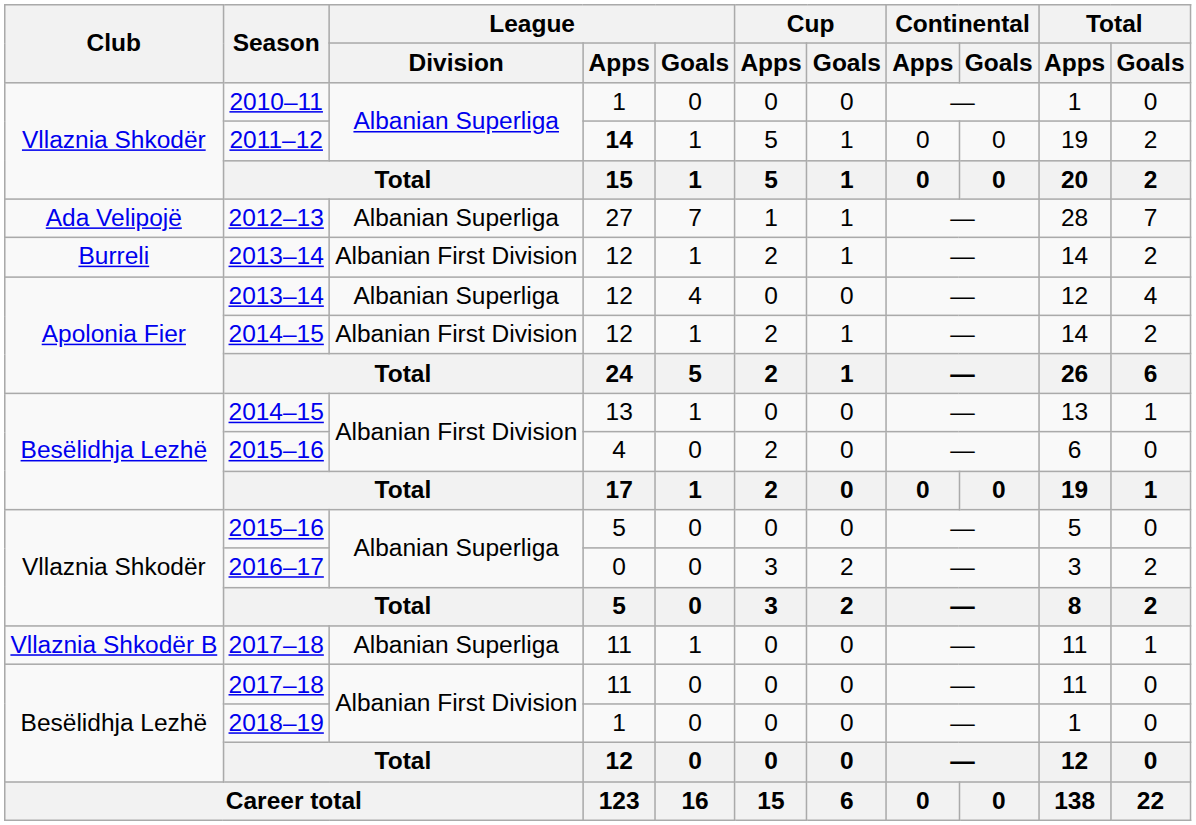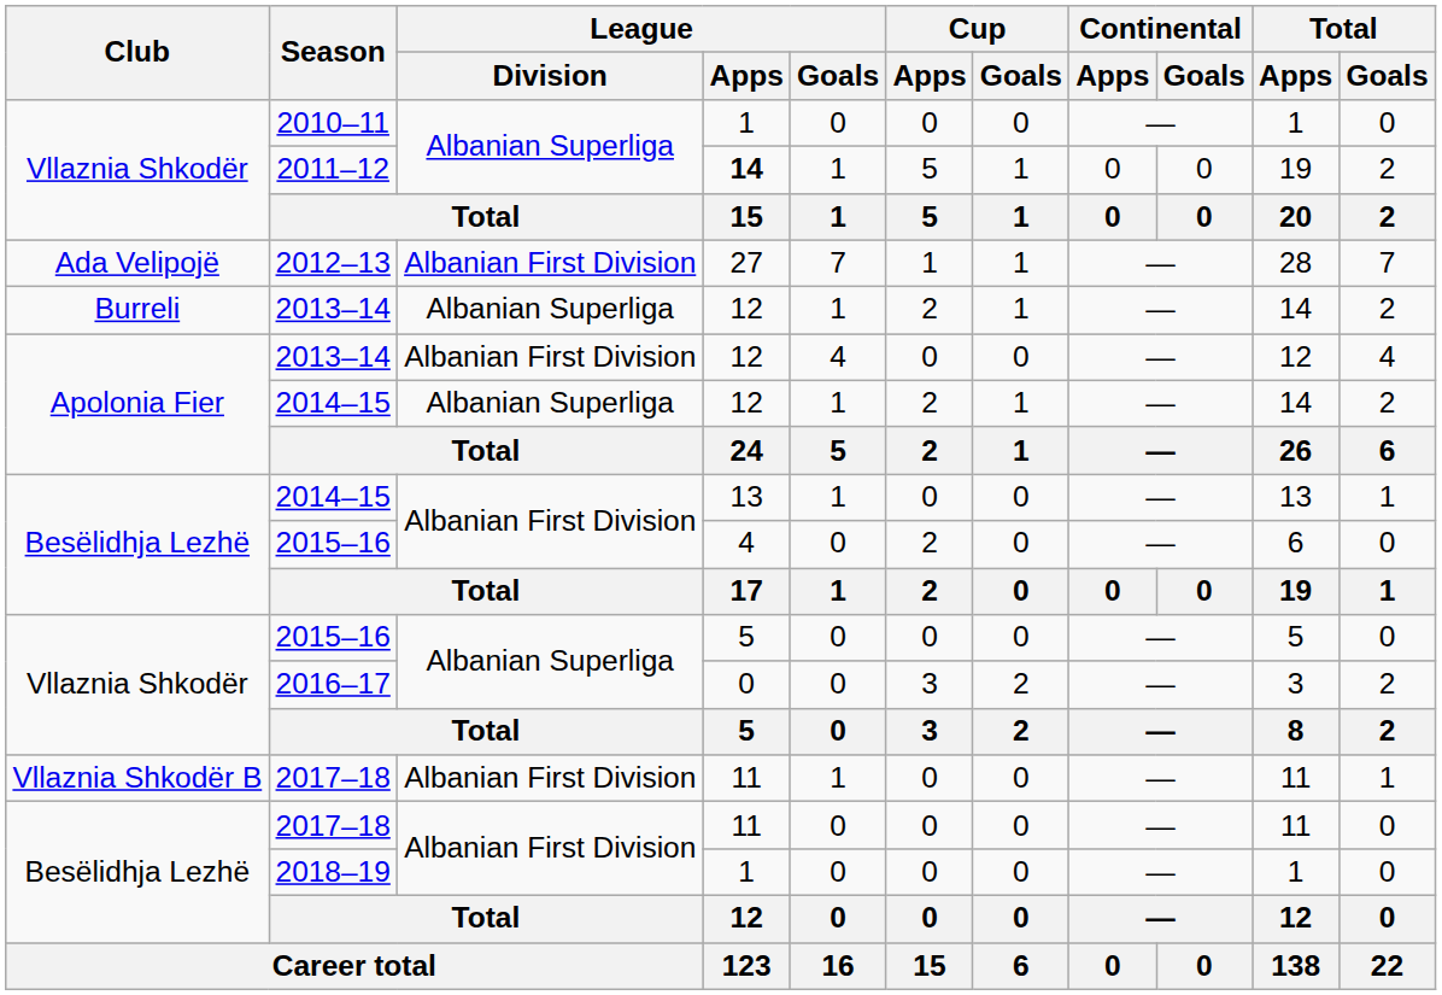2012–13 | League / Division: Albanian Superliga -> Albanian First Division
Burreli / 2013–14 | League / Division: Albanian First Division -> Albanian Superliga
Apolonia Fier / 2013–14 | League / Division: Albanian Superliga -> Albanian First Division
Apolonia Fier / 2014–15 | League / Division: Albanian First Division -> Albanian Superliga
Vllaznia Shkodër B / 2017–18 | League / Division: Albanian Superliga -> Albanian First Division
